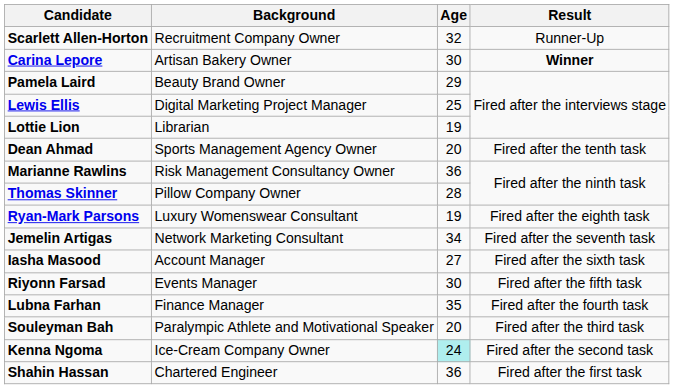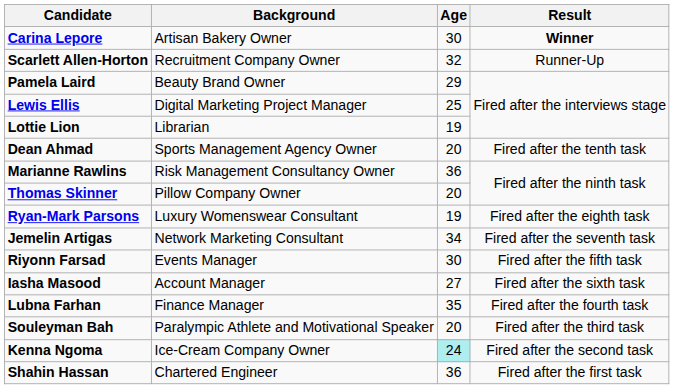rows swapped: Carina Lepore <-> Scarlett Allen-Horton
Thomas Skinner | Age: 28 -> 20
rows swapped: Iasha Masood <-> Riyonn Farsad
